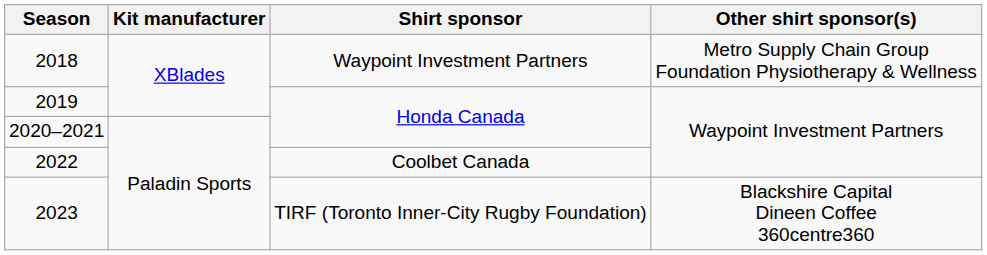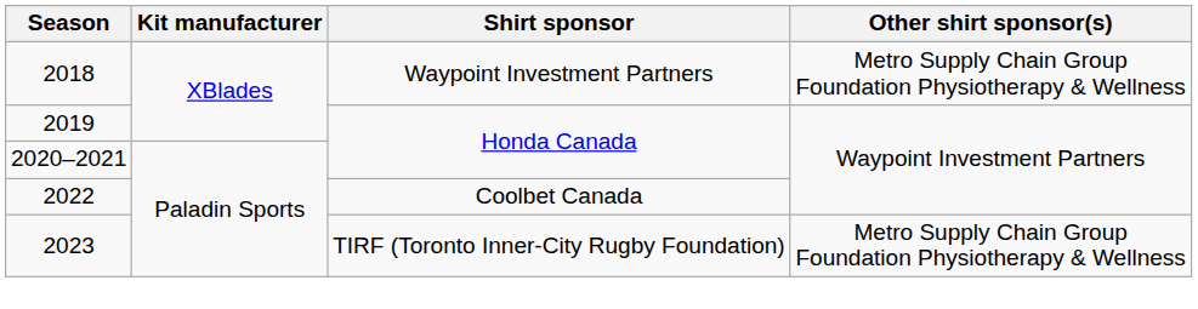2023 | Other shirt sponsor(s): Blackshire Capital Dineen Coffee 360centre360 -> Metro Supply Chain Group Foundation Physiotherapy & Wellness
